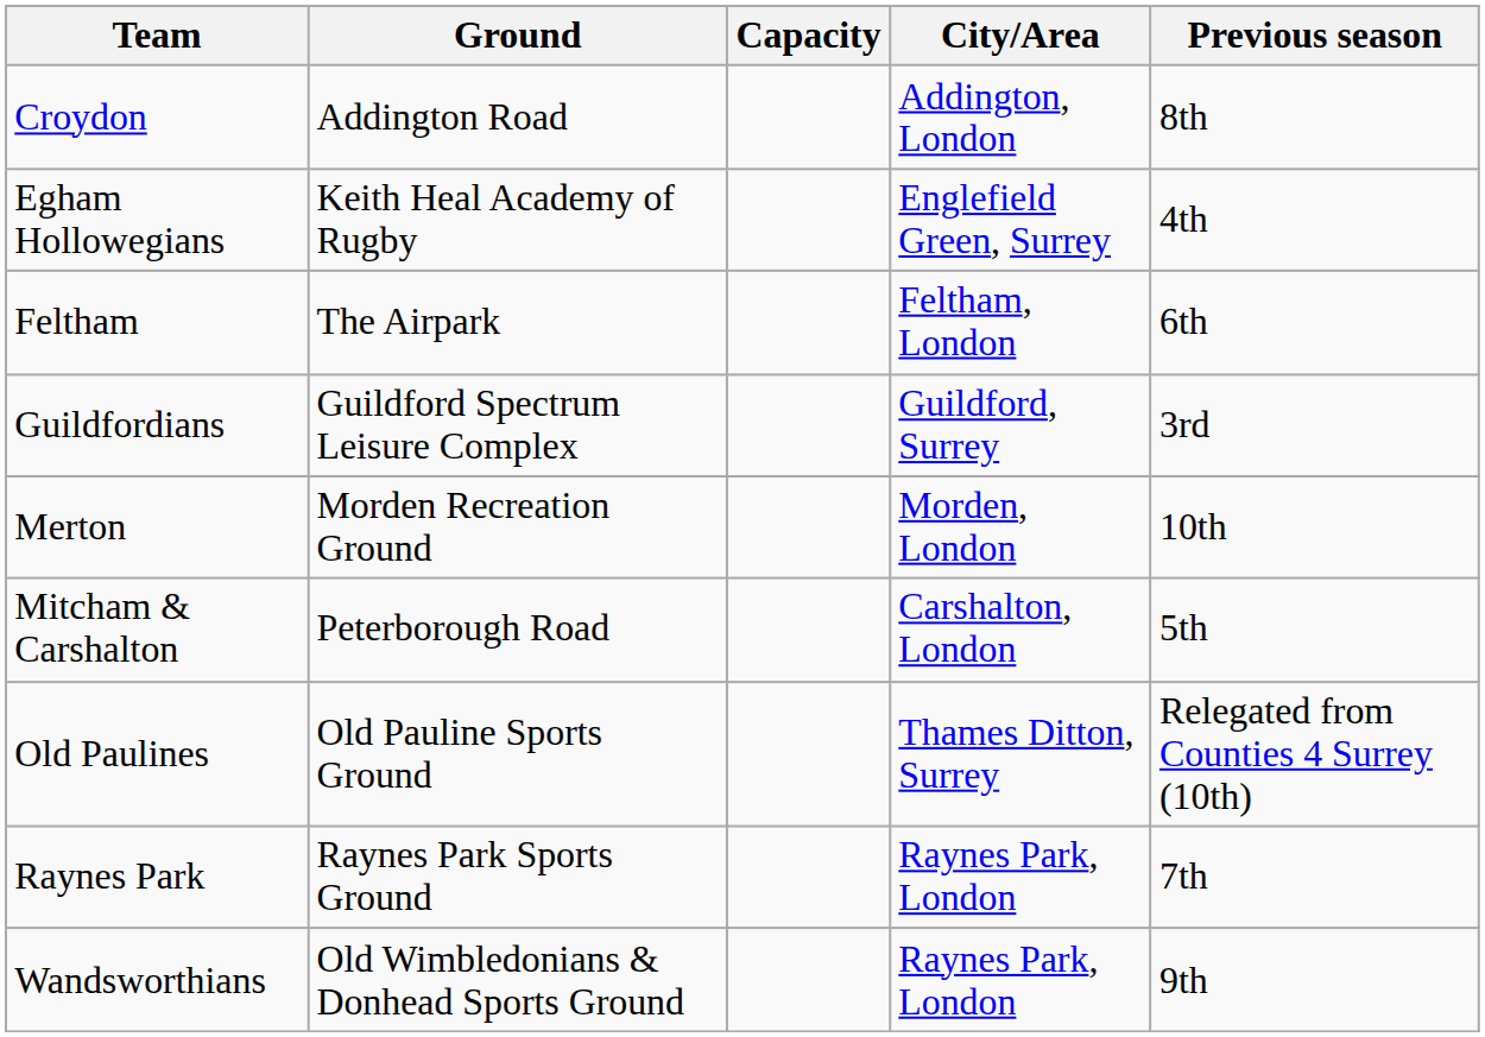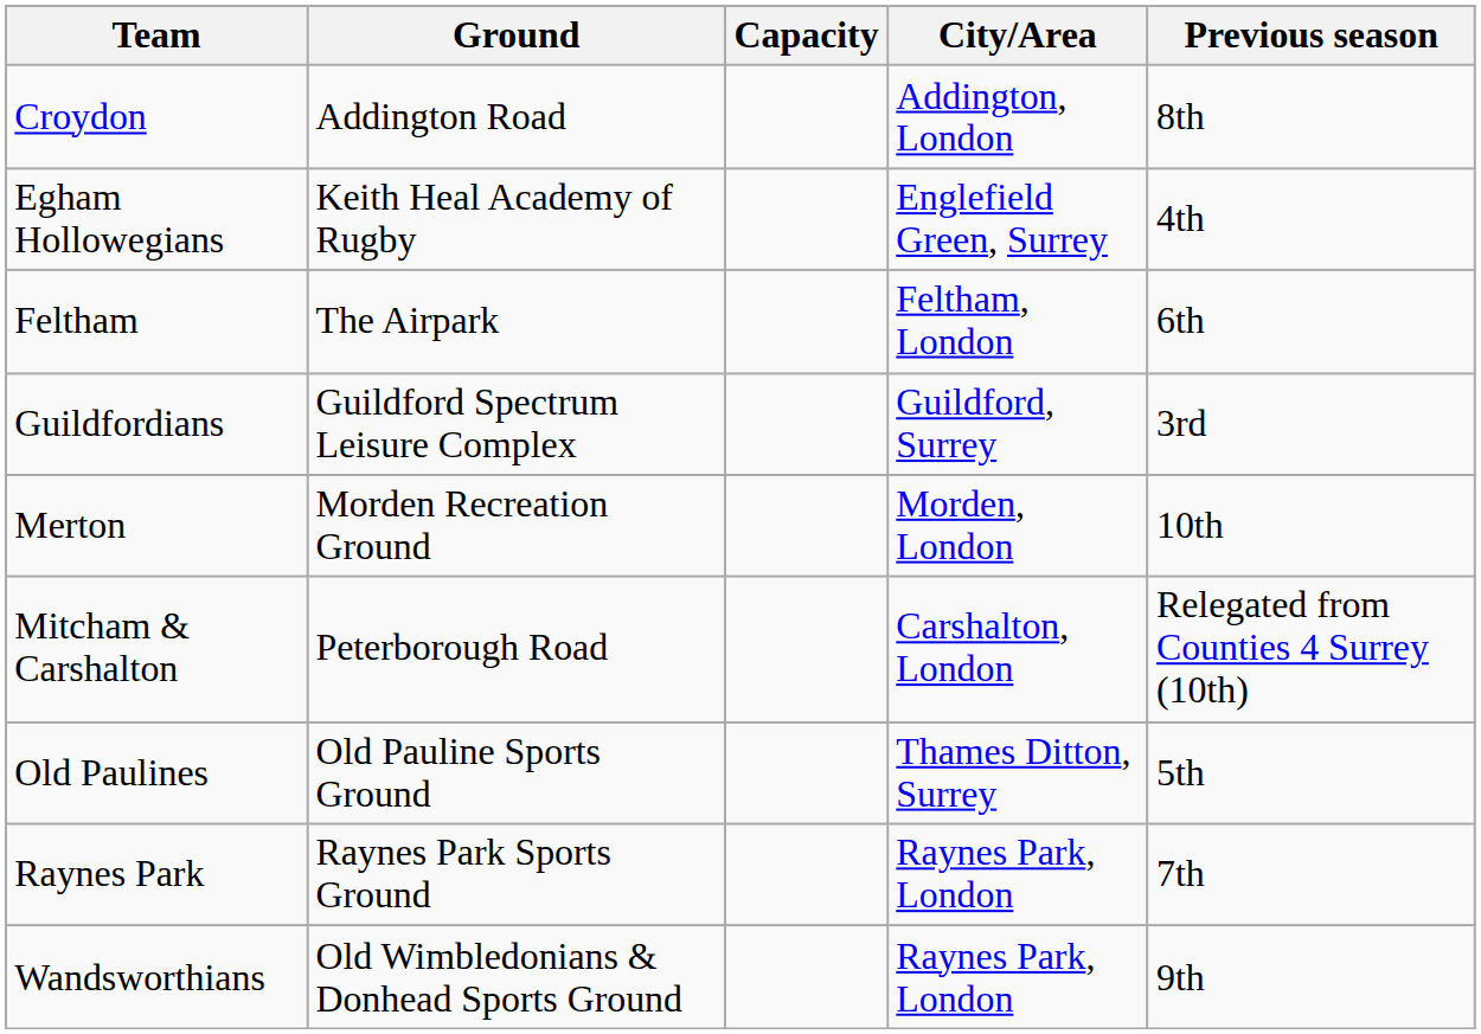Mitcham & Carshalton | Previous season: 5th -> Relegated from Counties 4 Surrey (10th)
Old Paulines | Previous season: Relegated from Counties 4 Surrey (10th) -> 5th
